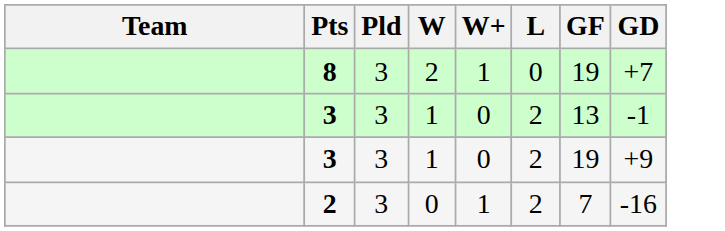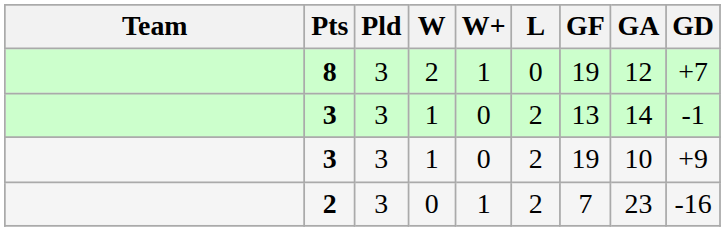+ column: GA | 12 | 14 | 10 | 23
